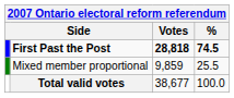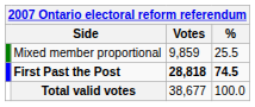rows swapped: First Past the Post <-> Mixed member proportional
